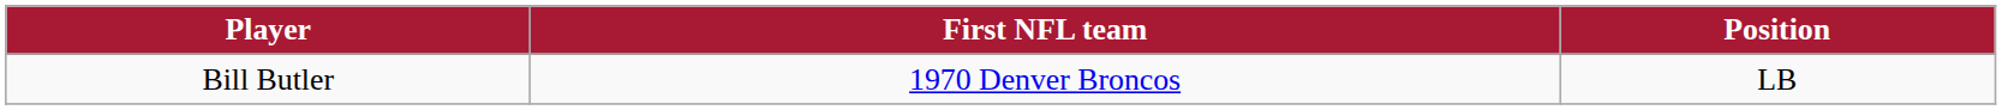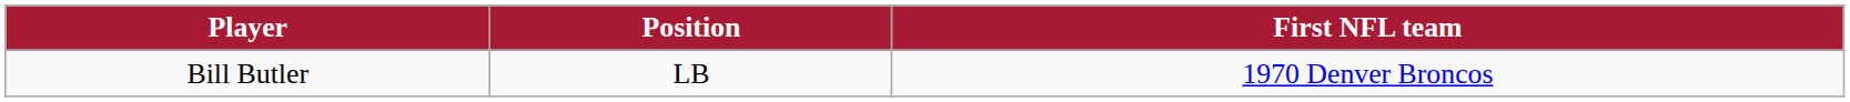columns swapped: Position <-> First NFL team
